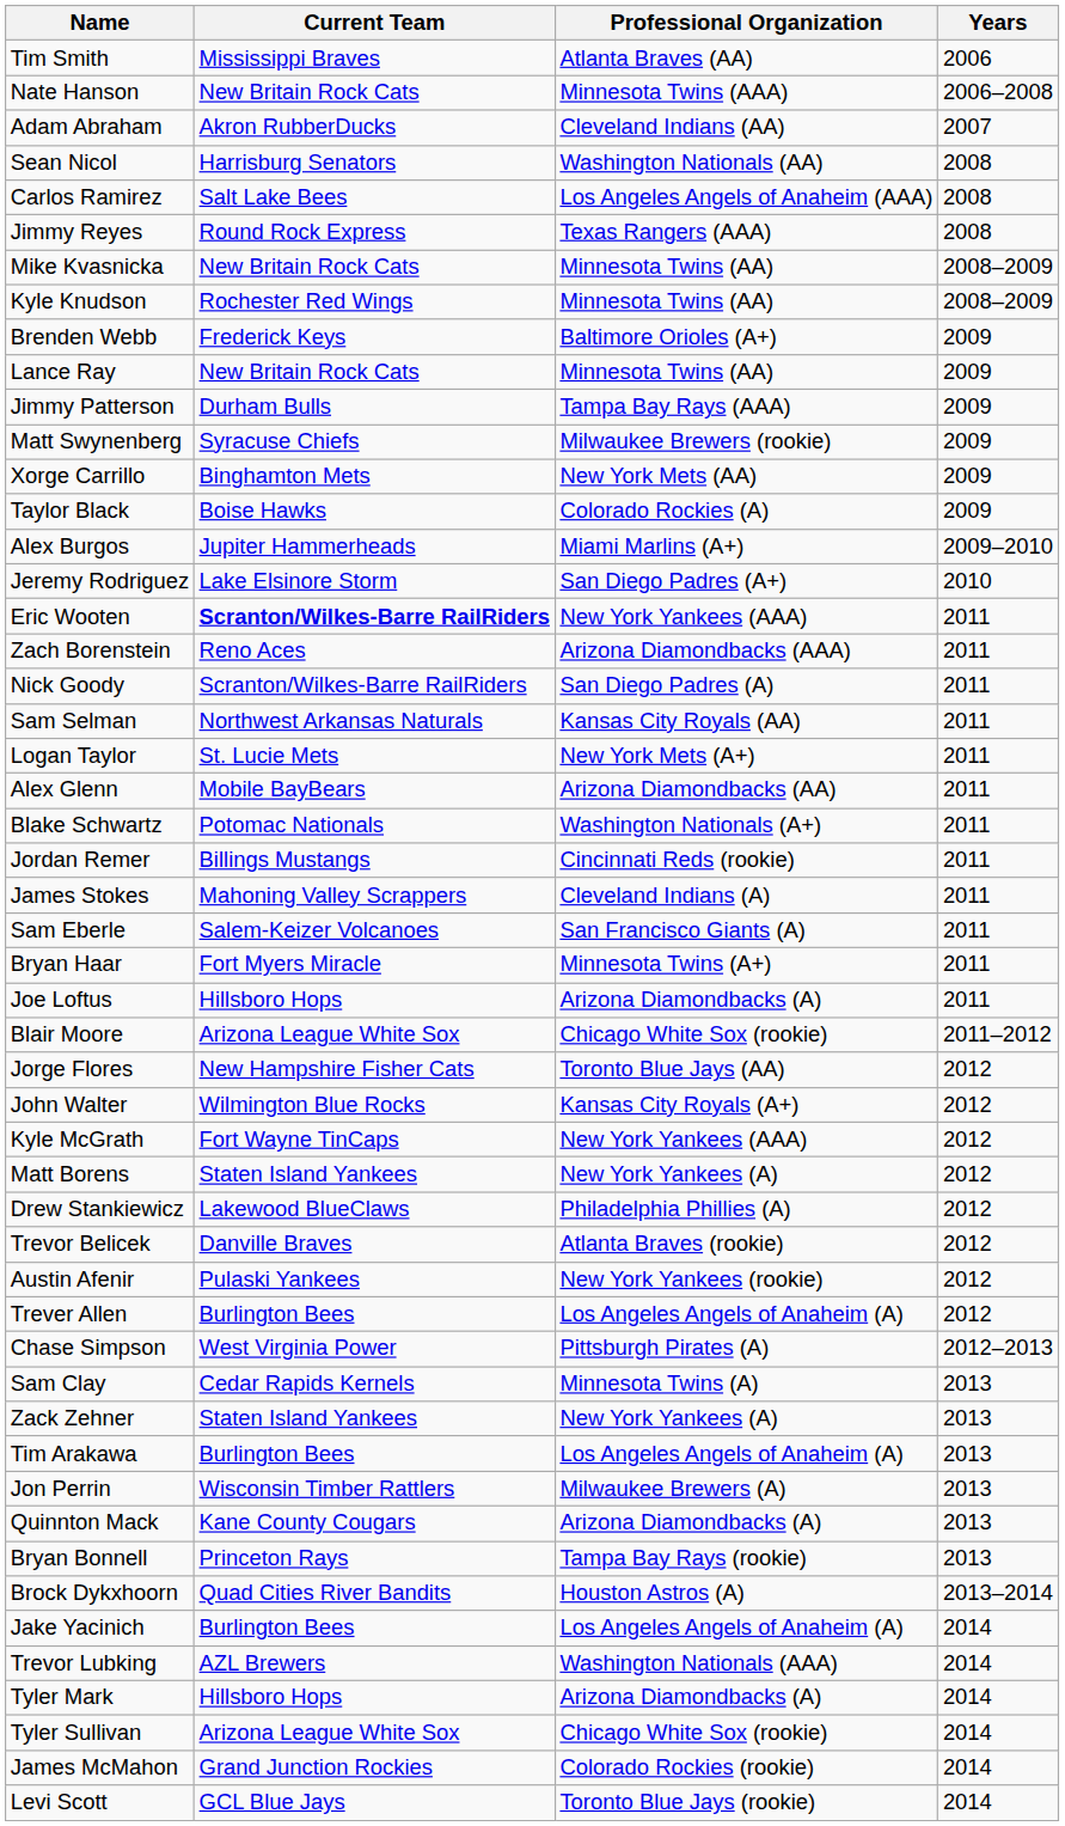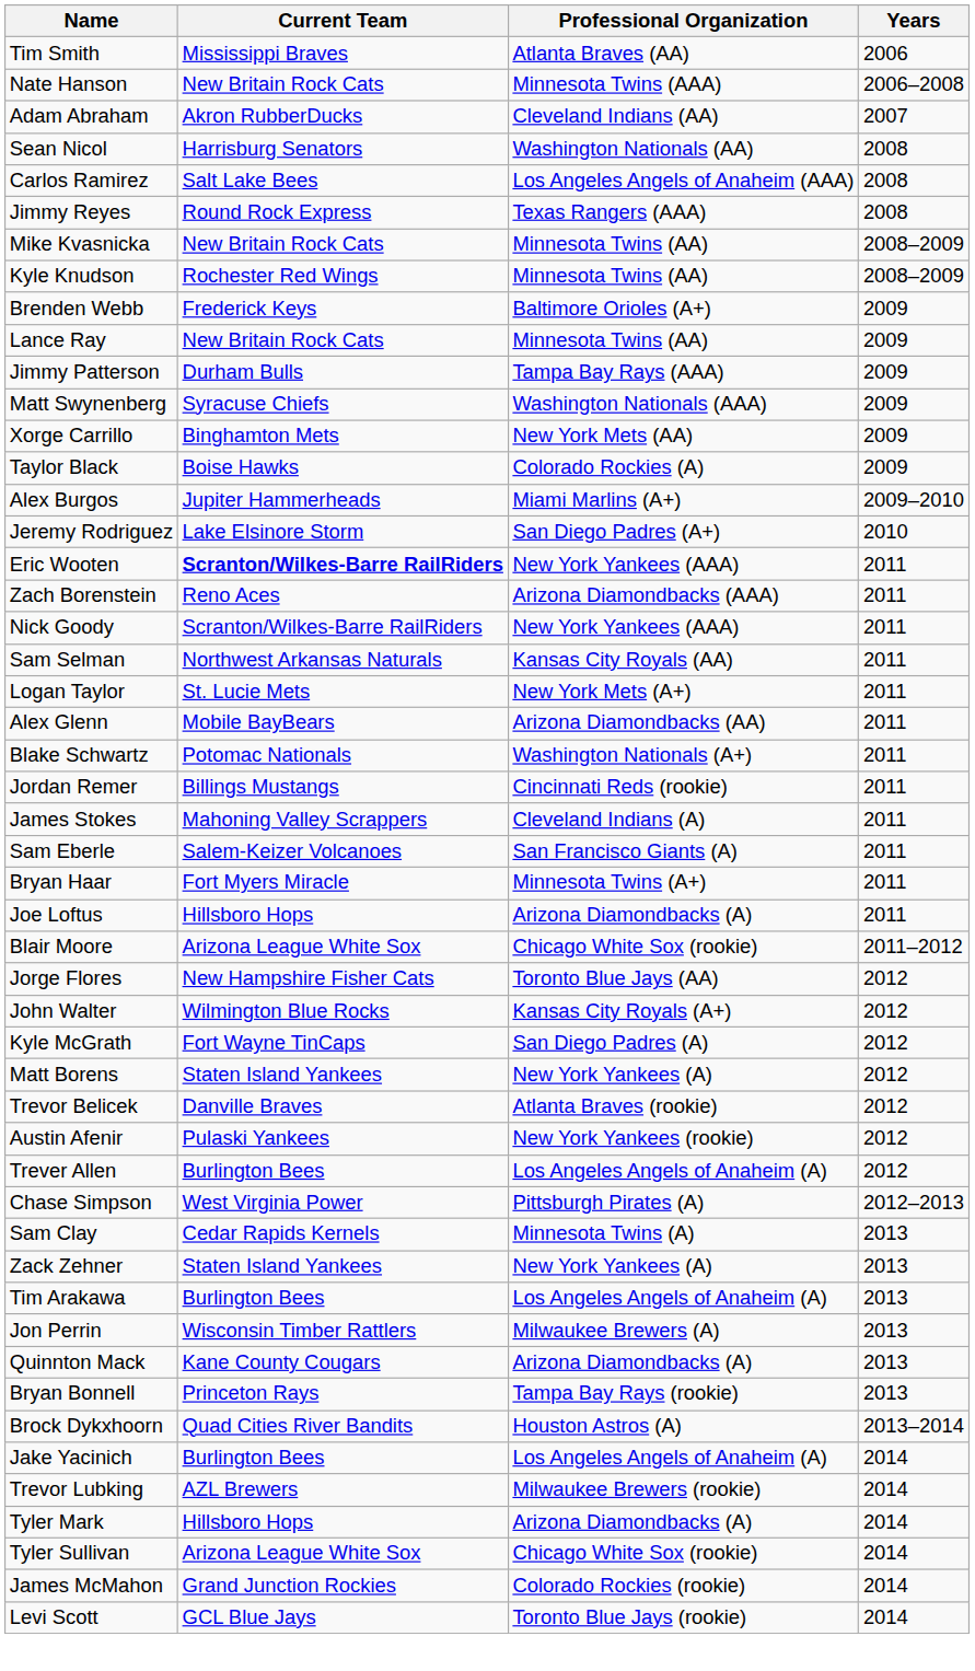Matt Swynenberg | Professional Organization: Milwaukee Brewers (rookie) -> Washington Nationals (AAA)
Nick Goody | Professional Organization: San Diego Padres (A) -> New York Yankees (AAA)
Kyle McGrath | Professional Organization: New York Yankees (AAA) -> San Diego Padres (A)
- row: Drew Stankiewicz | Lakewood BlueClaws | Philadelphia Phillies (A) | 2012
Trevor Lubking | Professional Organization: Washington Nationals (AAA) -> Milwaukee Brewers (rookie)
